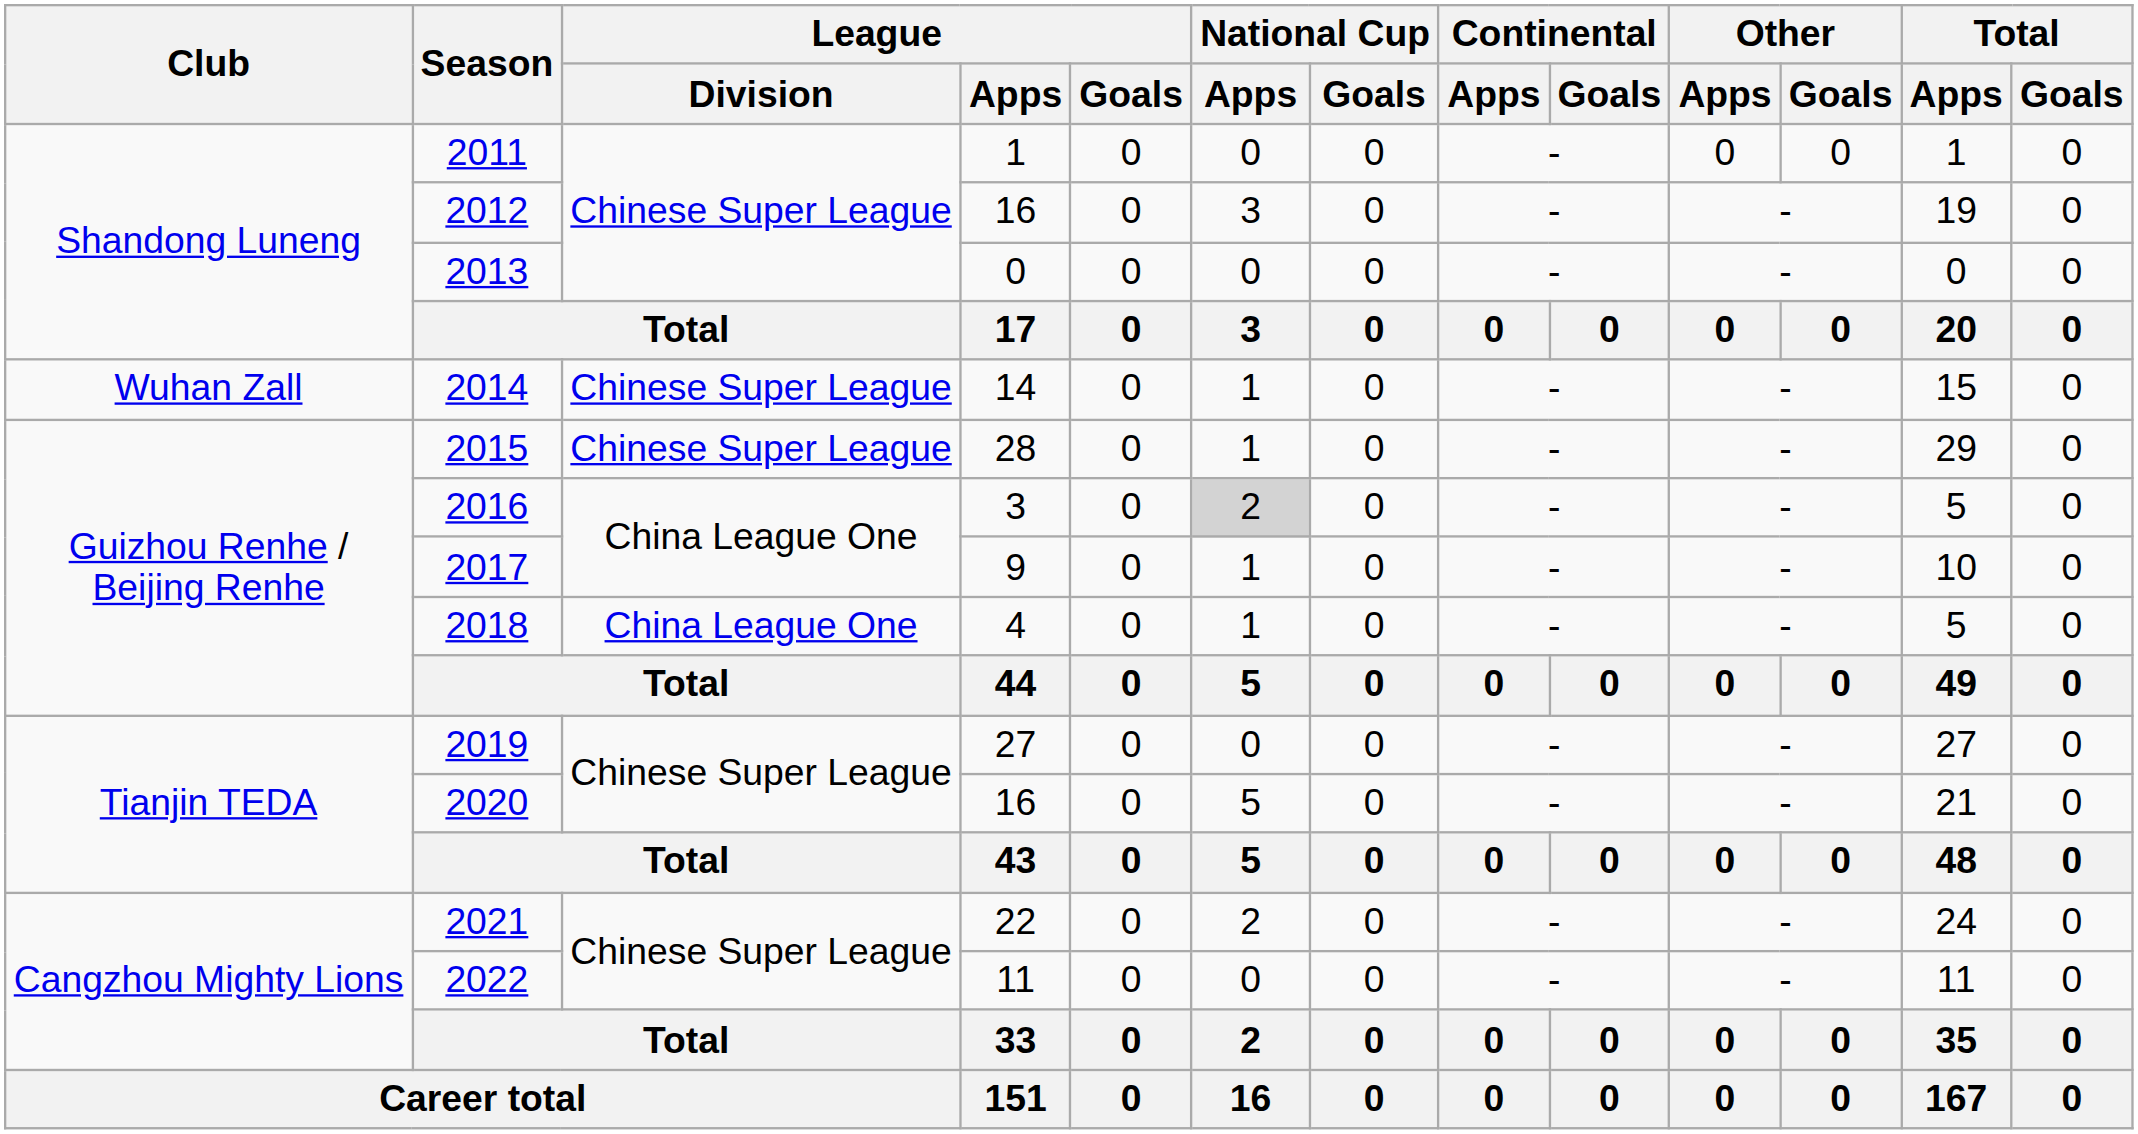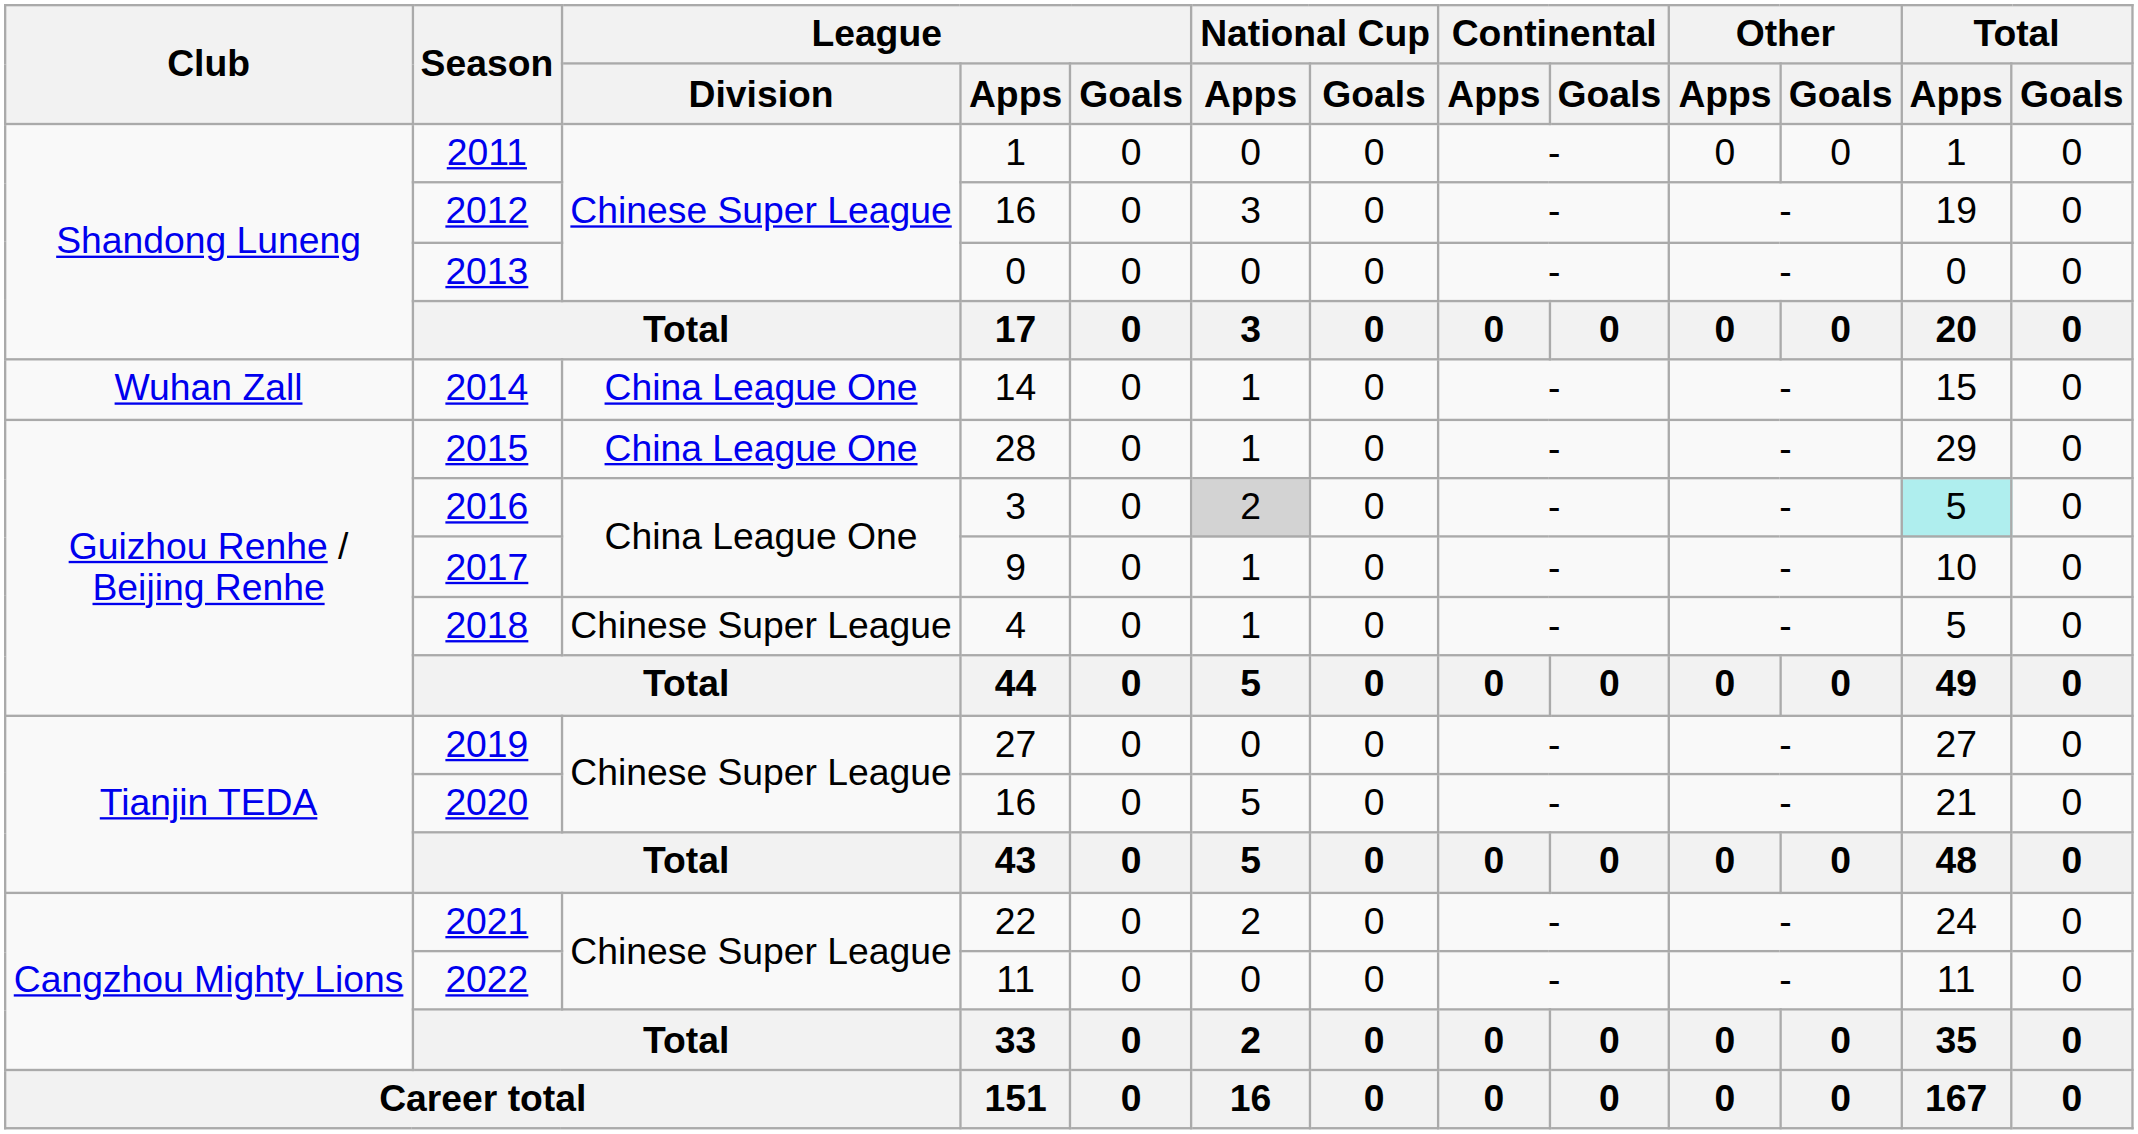2014 | League / Division: Chinese Super League -> China League One
2015 | League / Division: Chinese Super League -> China League One
2016 | Total / Apps: no background -> paleturquoise background
2018 | League / Division: China League One -> Chinese Super League
